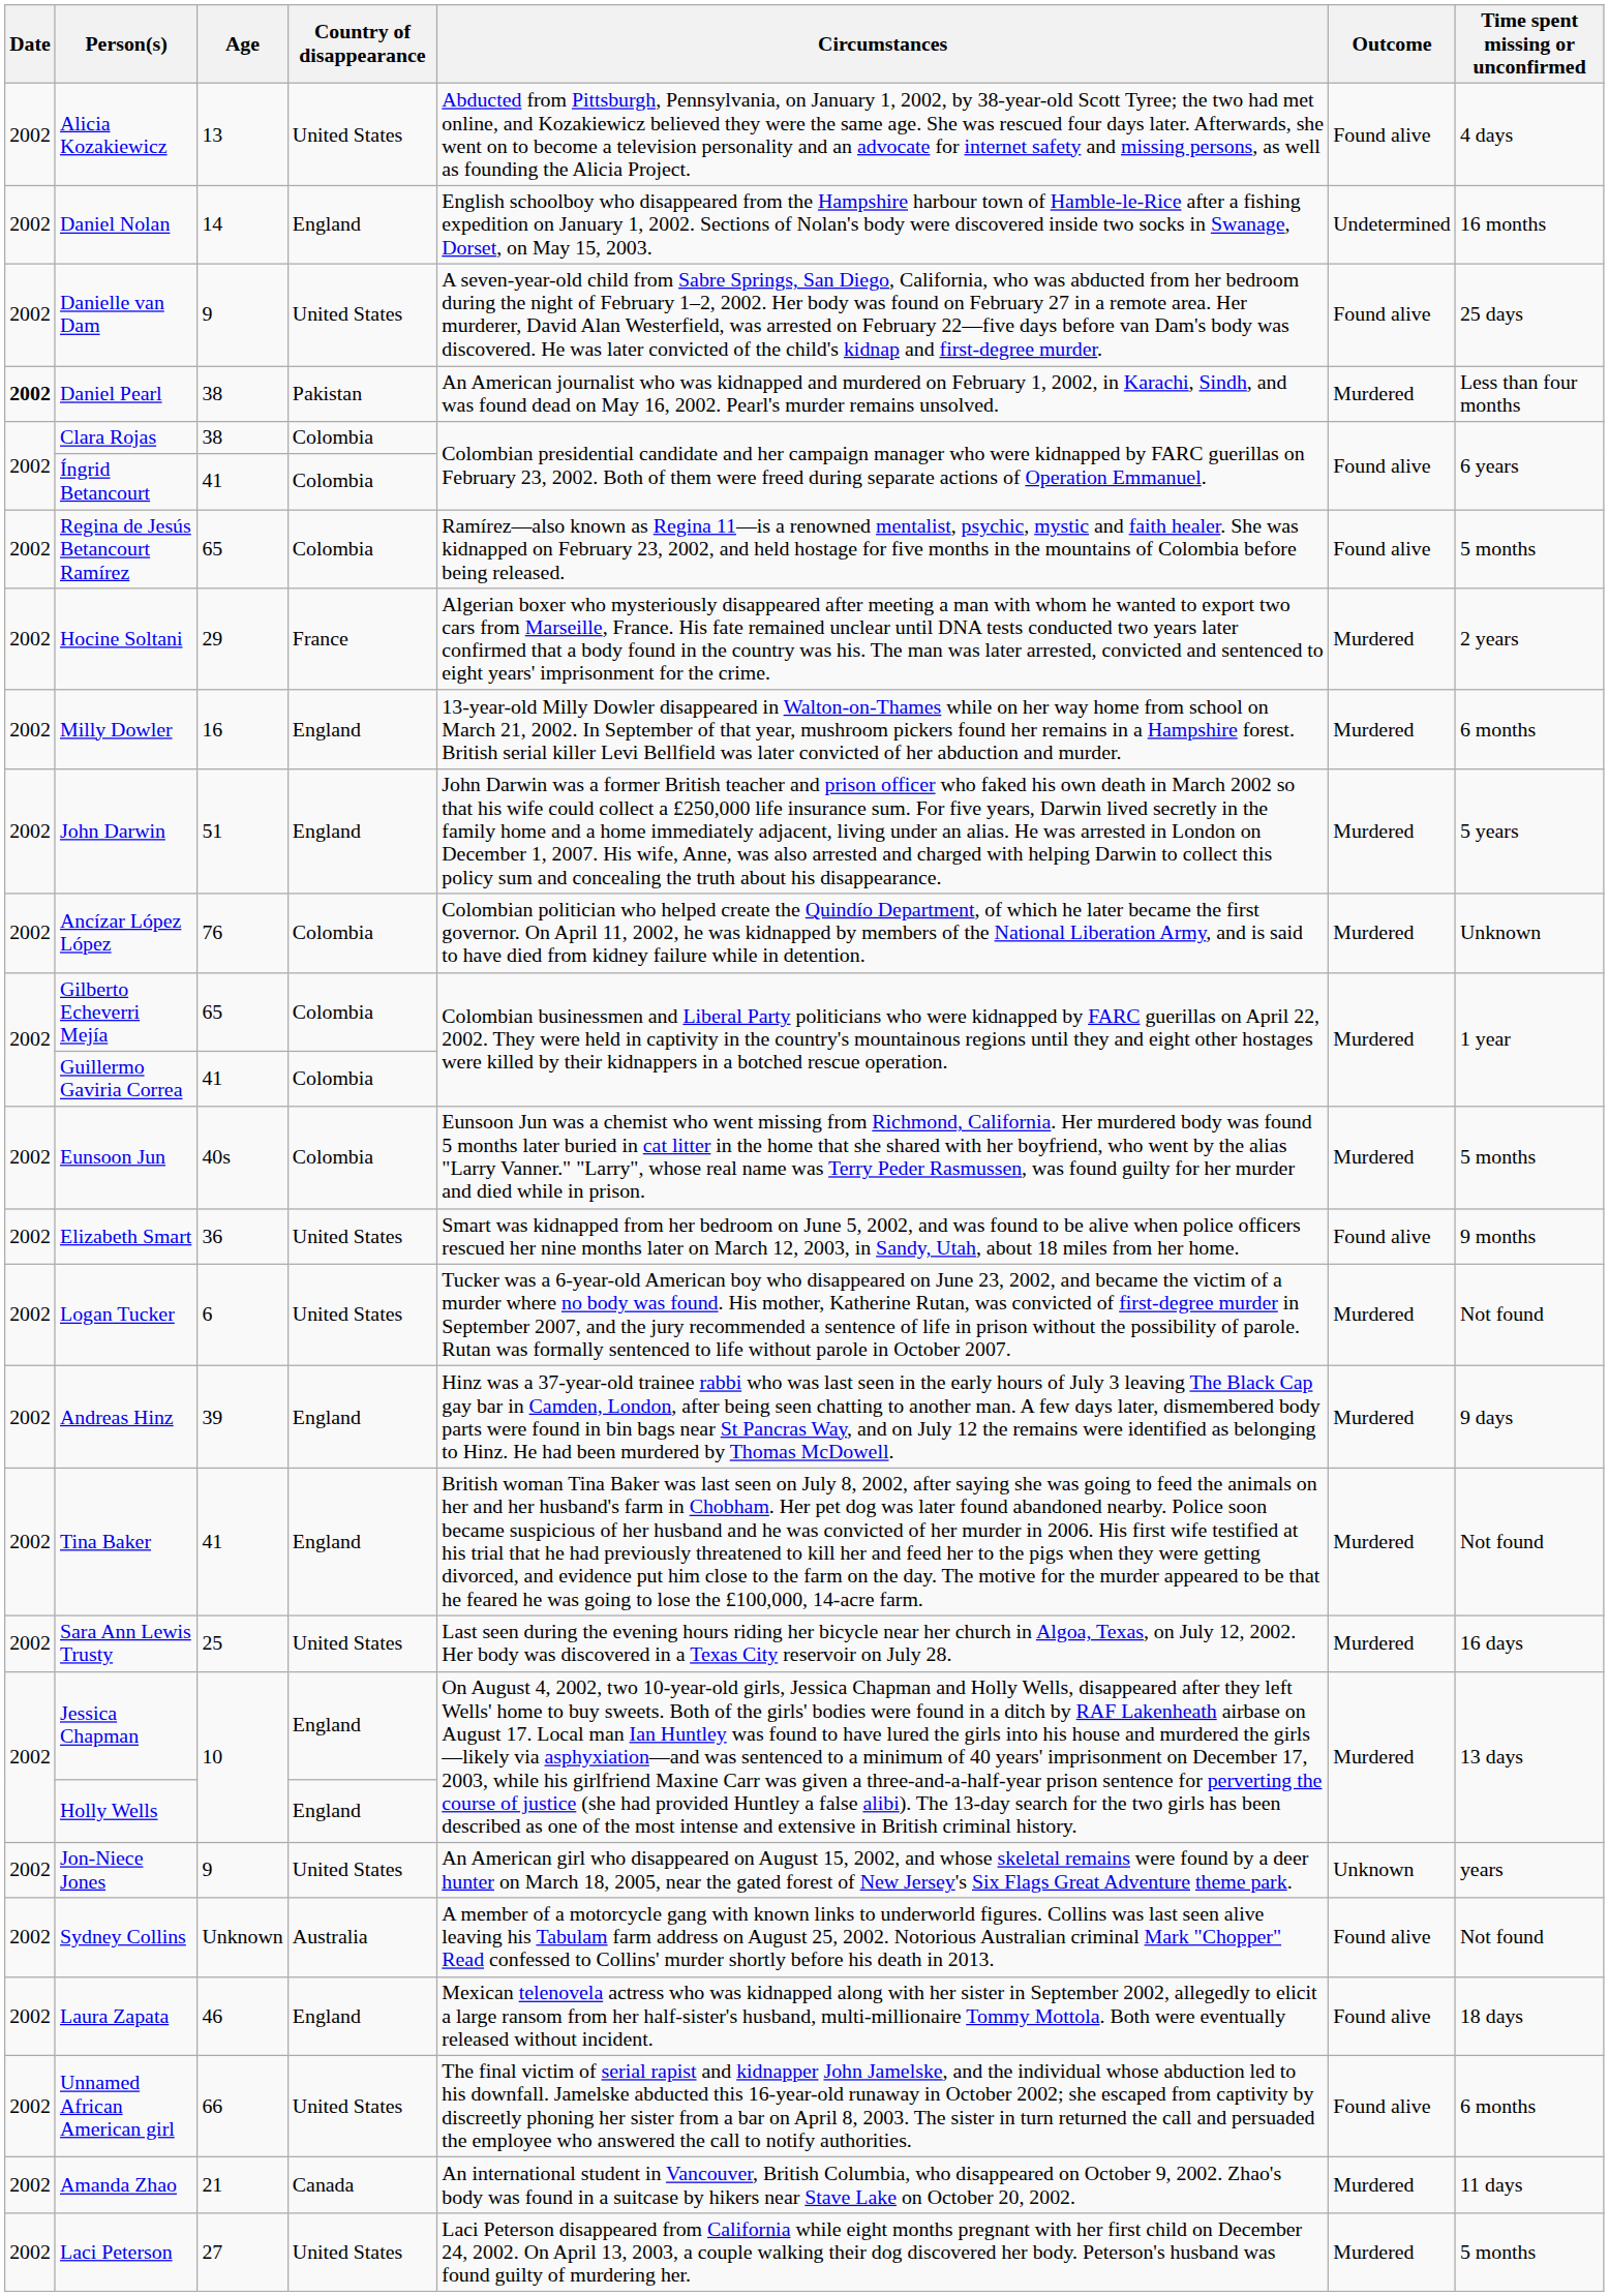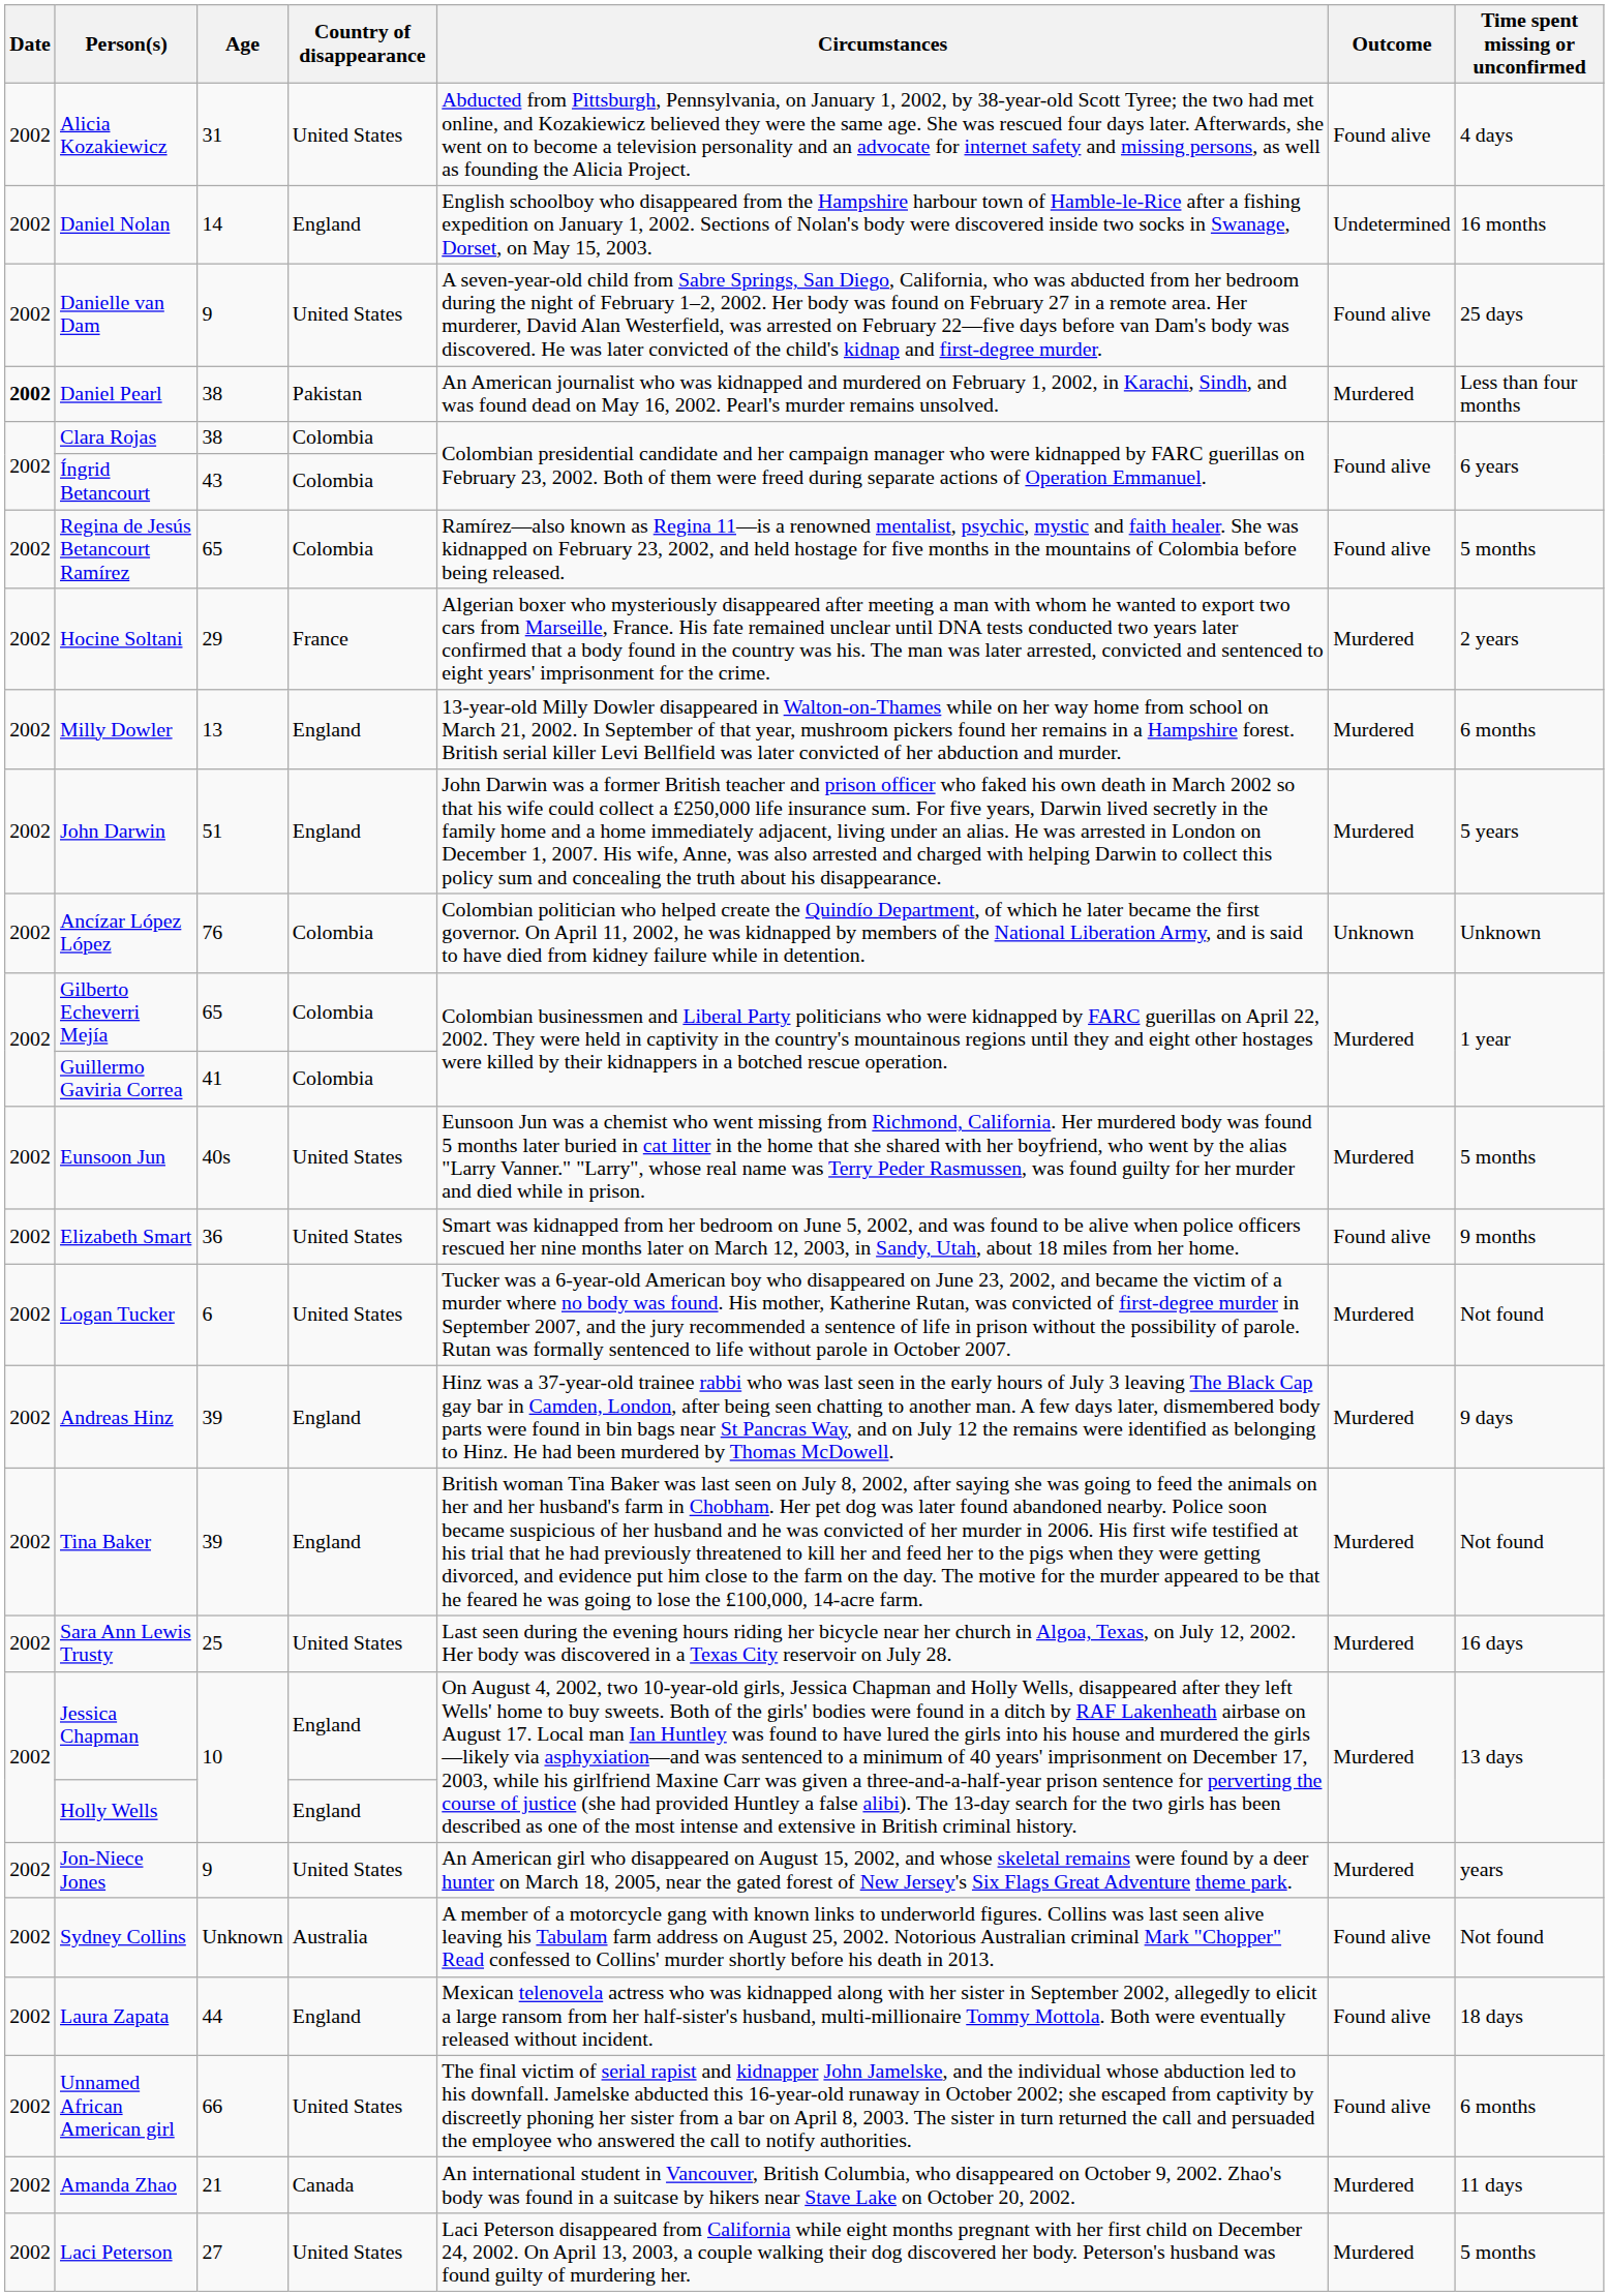Alicia Kozakiewicz | Age: 13 -> 31
Íngrid Betancourt | Age: 41 -> 43
Milly Dowler | Age: 16 -> 13
Ancízar López López | Outcome: Murdered -> Unknown
Eunsoon Jun | Country of disappearance: Colombia -> United States
Tina Baker | Age: 41 -> 39
Jon-Niece Jones | Outcome: Unknown -> Murdered
Laura Zapata | Age: 46 -> 44
